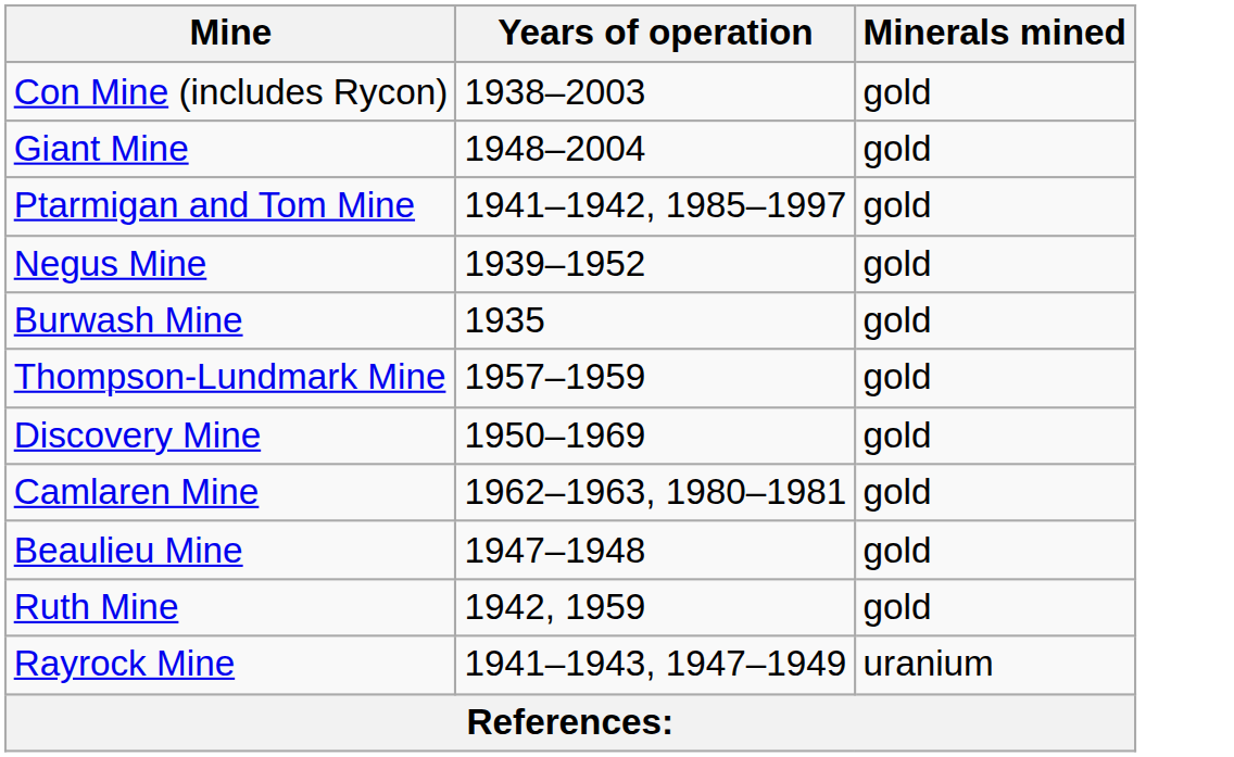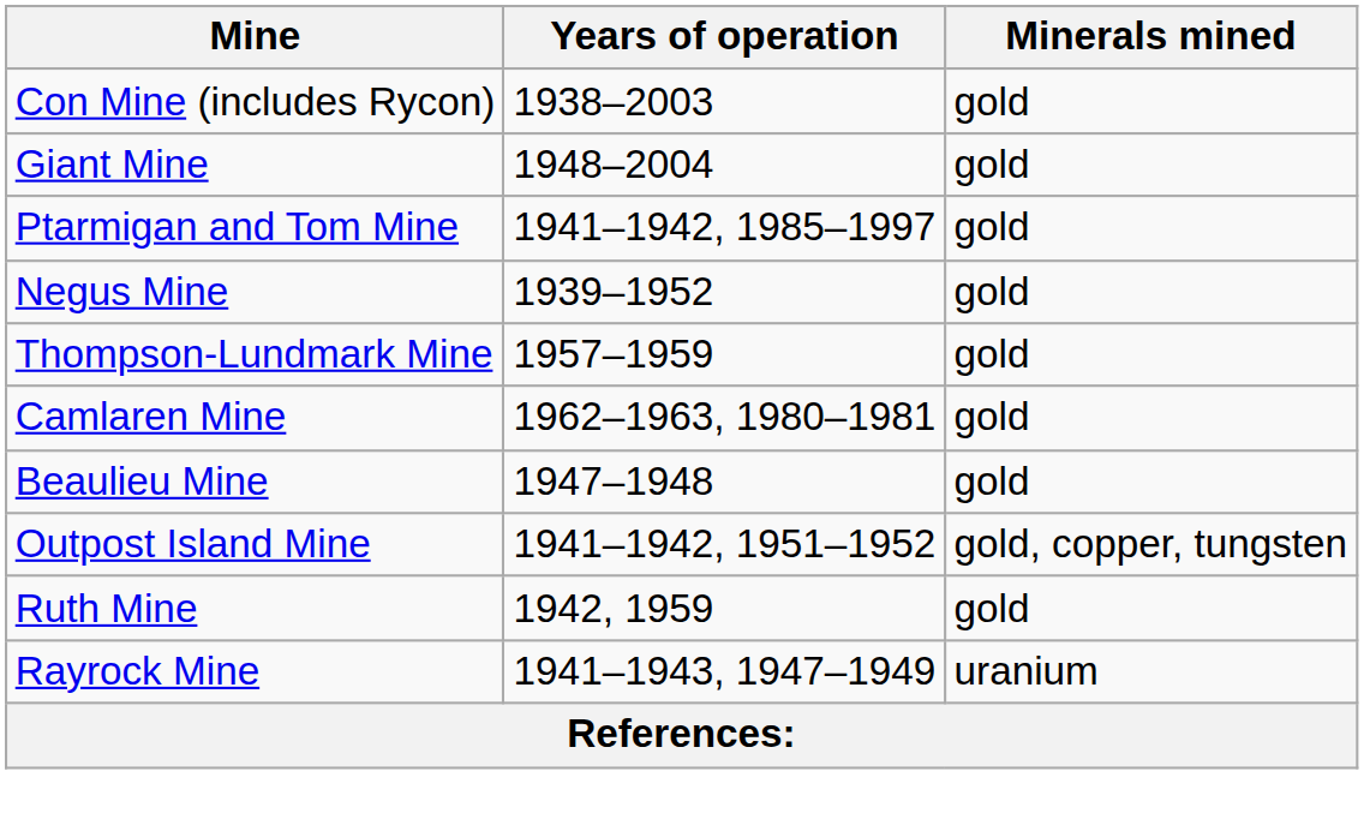- row: Burwash Mine | 1935 | gold
- row: Discovery Mine | 1950–1969 | gold
+ row: Outpost Island Mine | 1941–1942, 1951–1952 | gold, copper, tungsten
